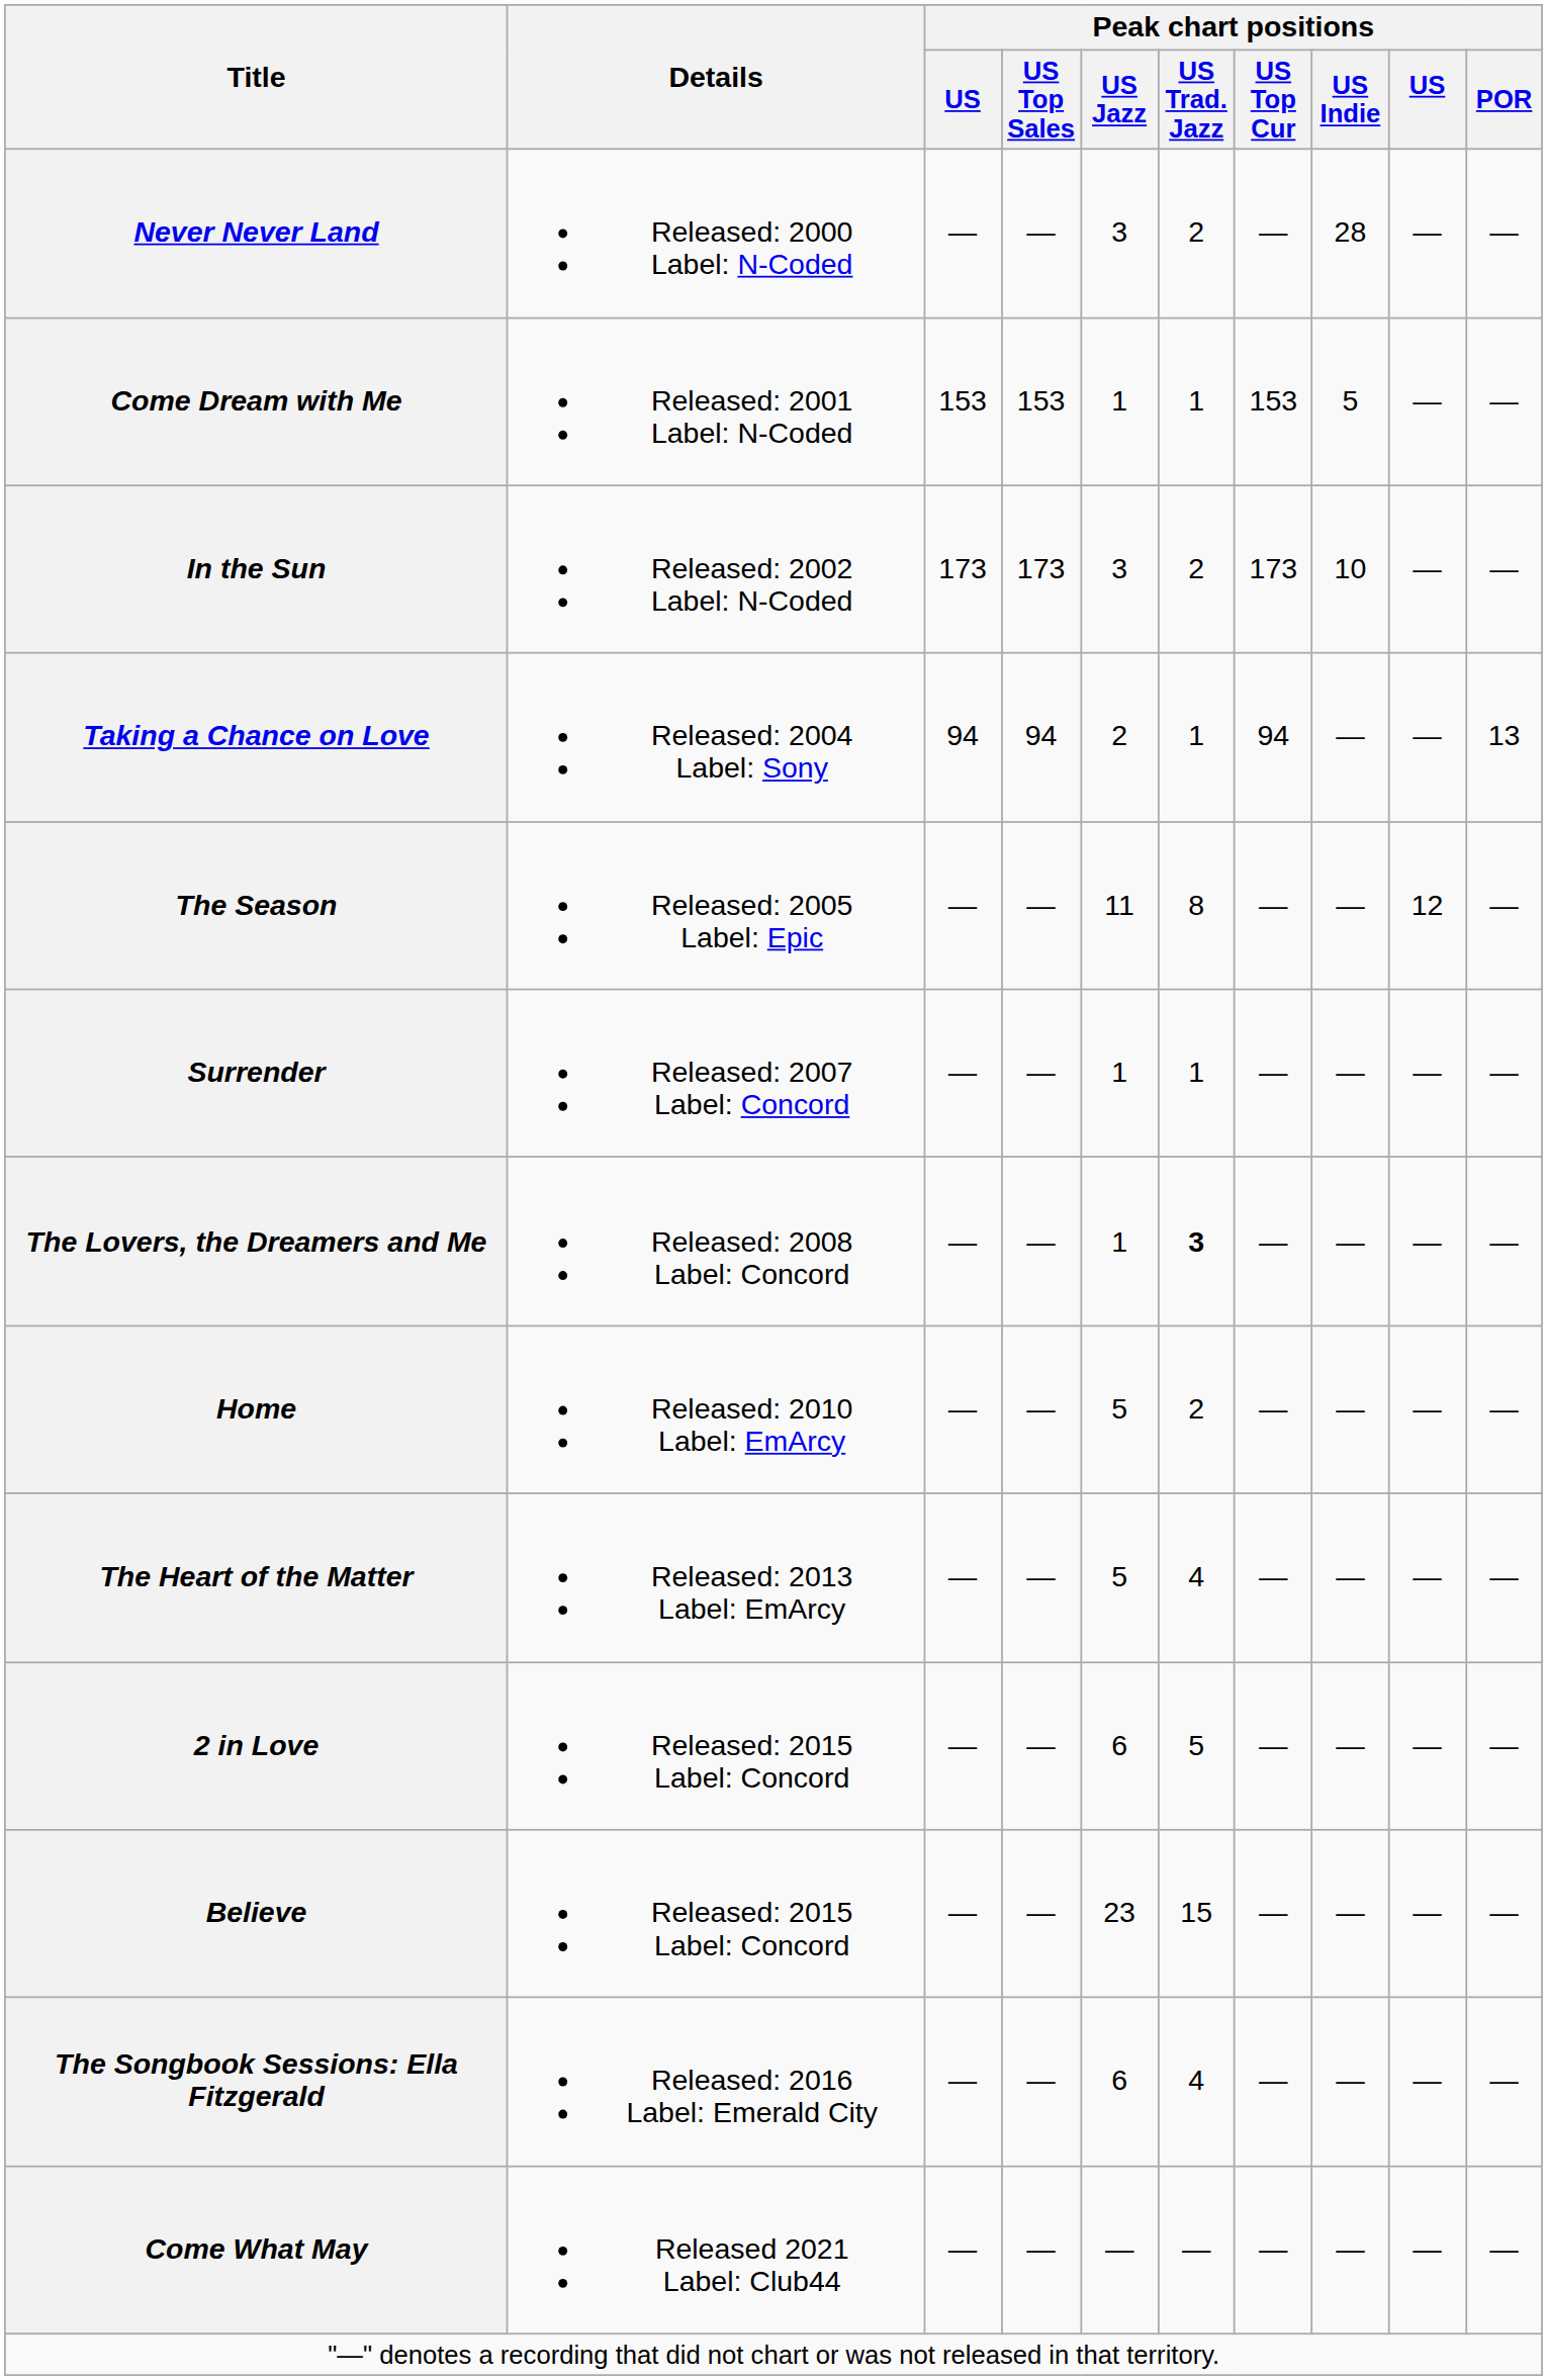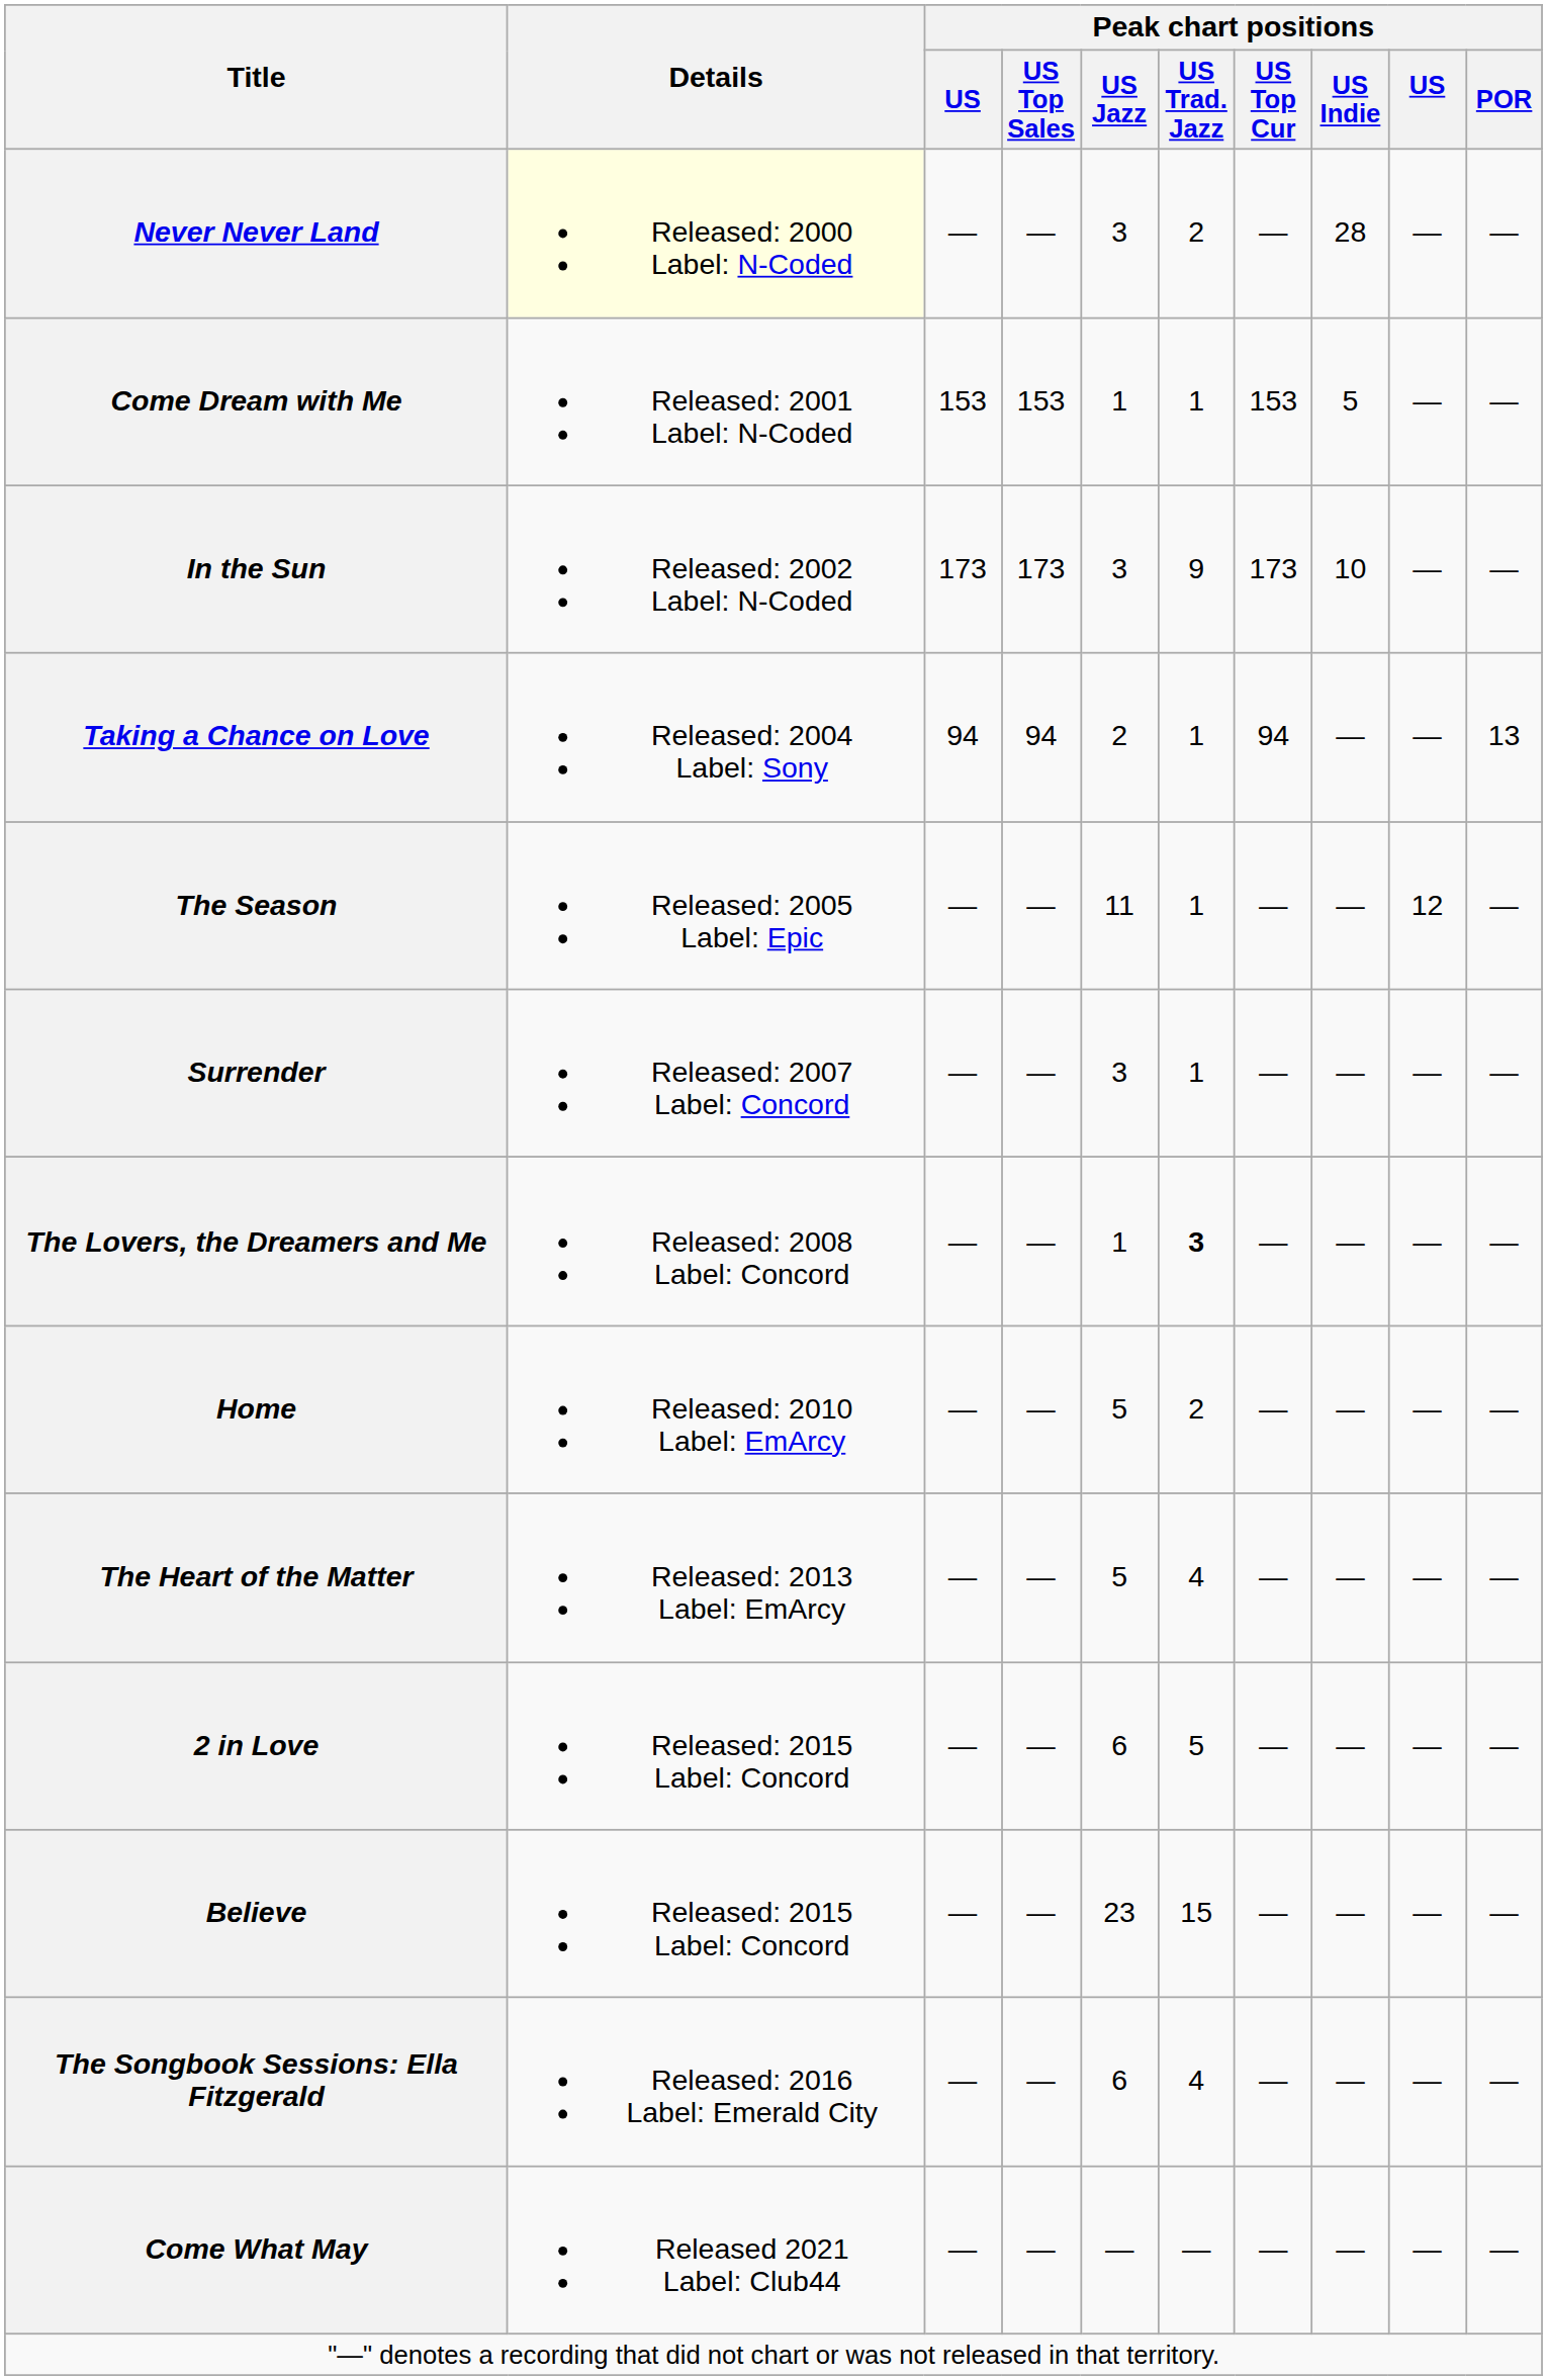Never Never Land | Details: no background -> lightyellow background
In the Sun | Peak chart positions / US Trad. Jazz: 2 -> 9
The Season | Peak chart positions / US Trad. Jazz: 8 -> 1
Surrender | Peak chart positions / US Jazz: 1 -> 3
